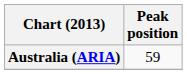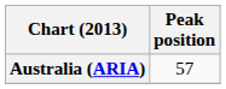Australia (ARIA) | Peak position: 59 -> 57
